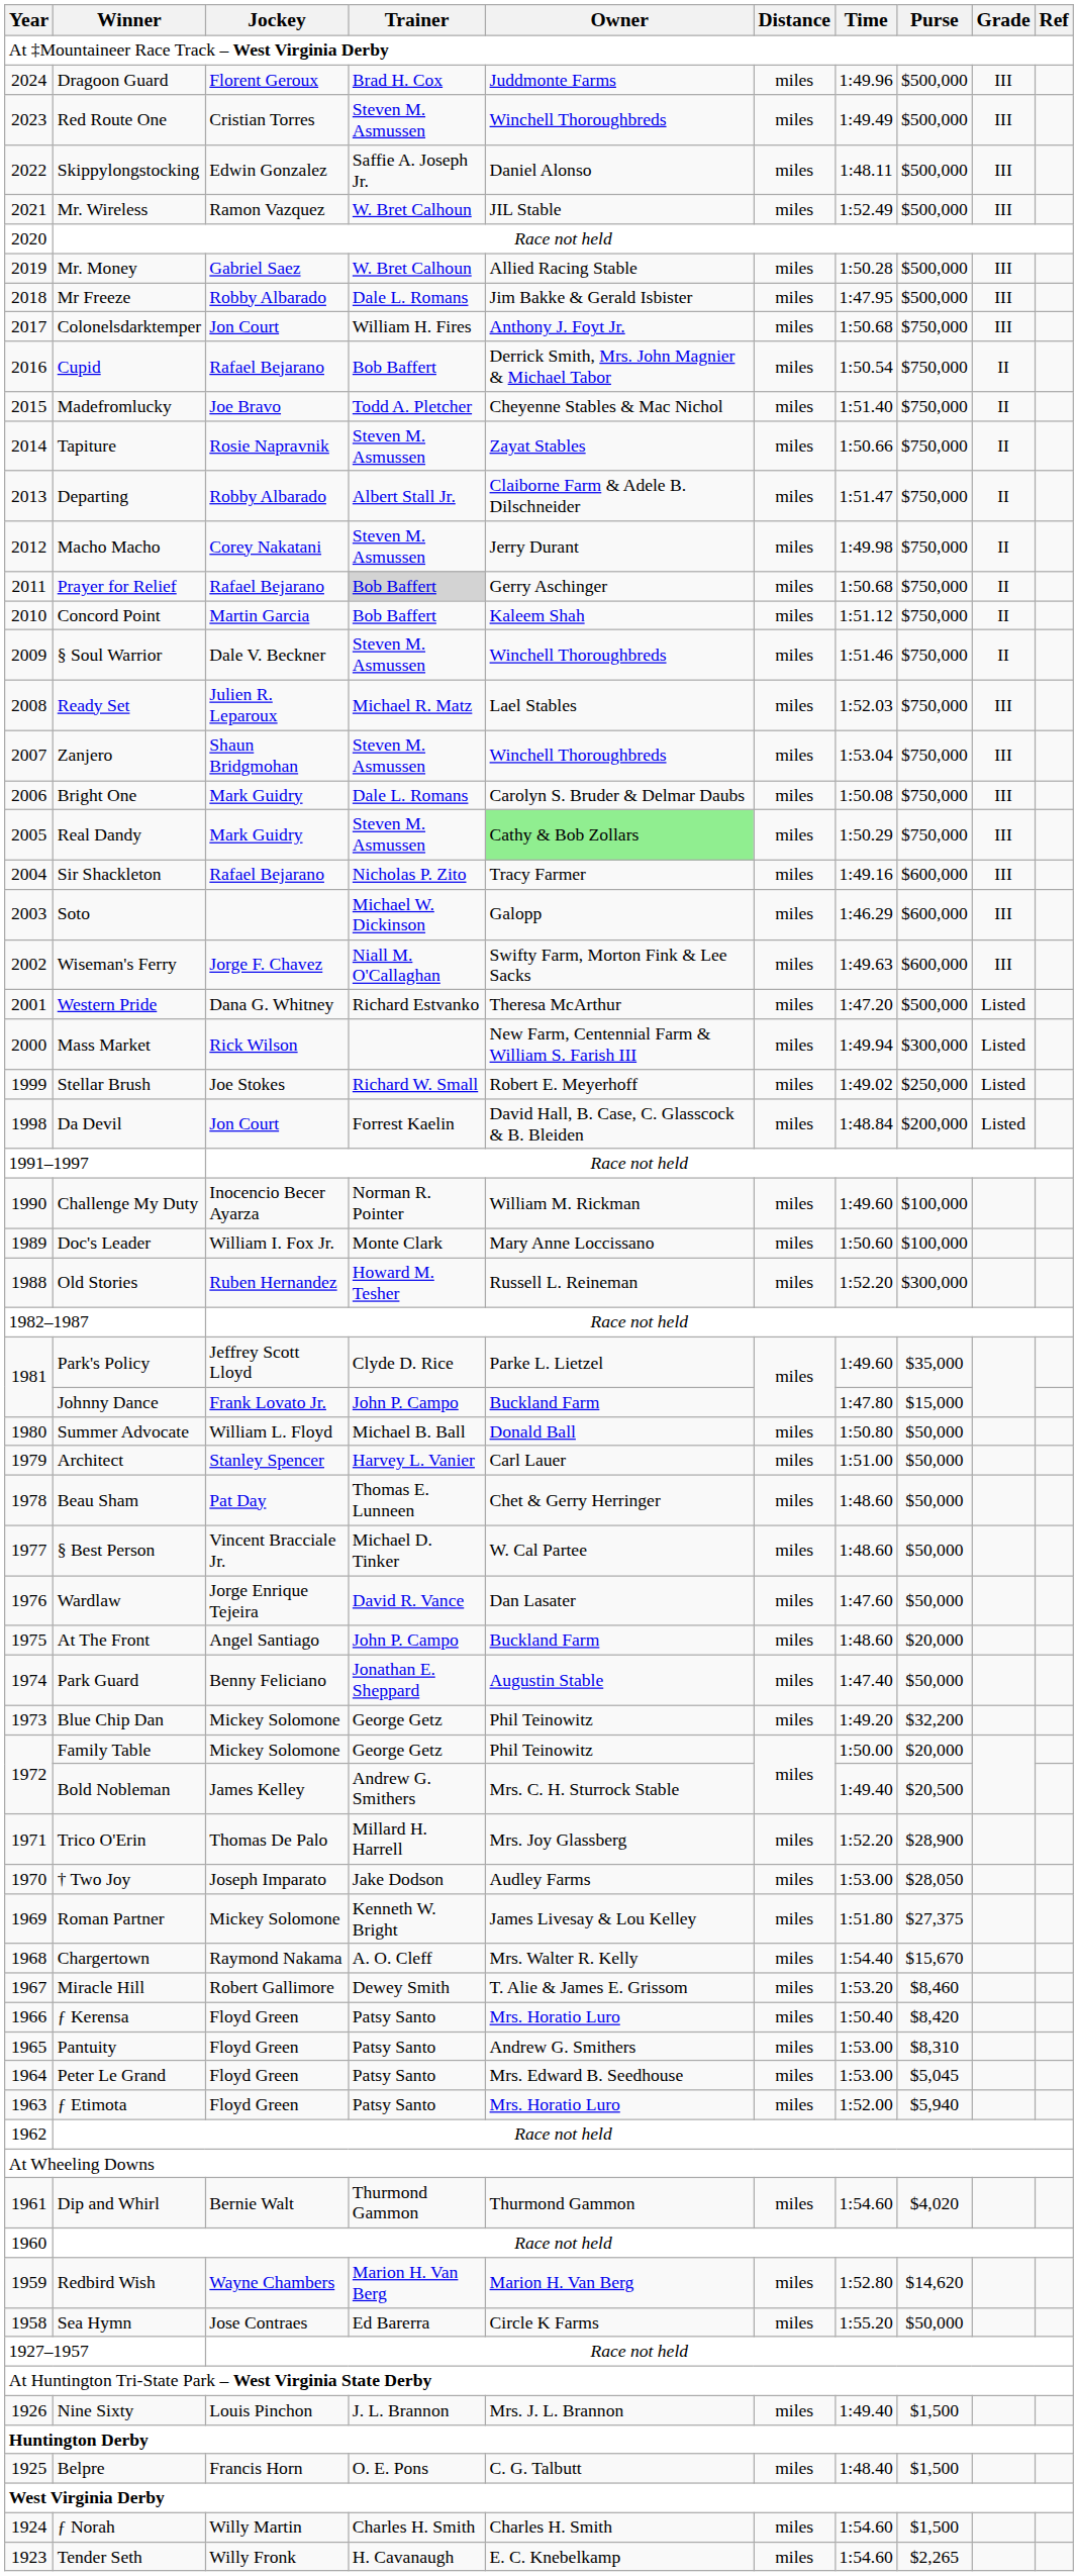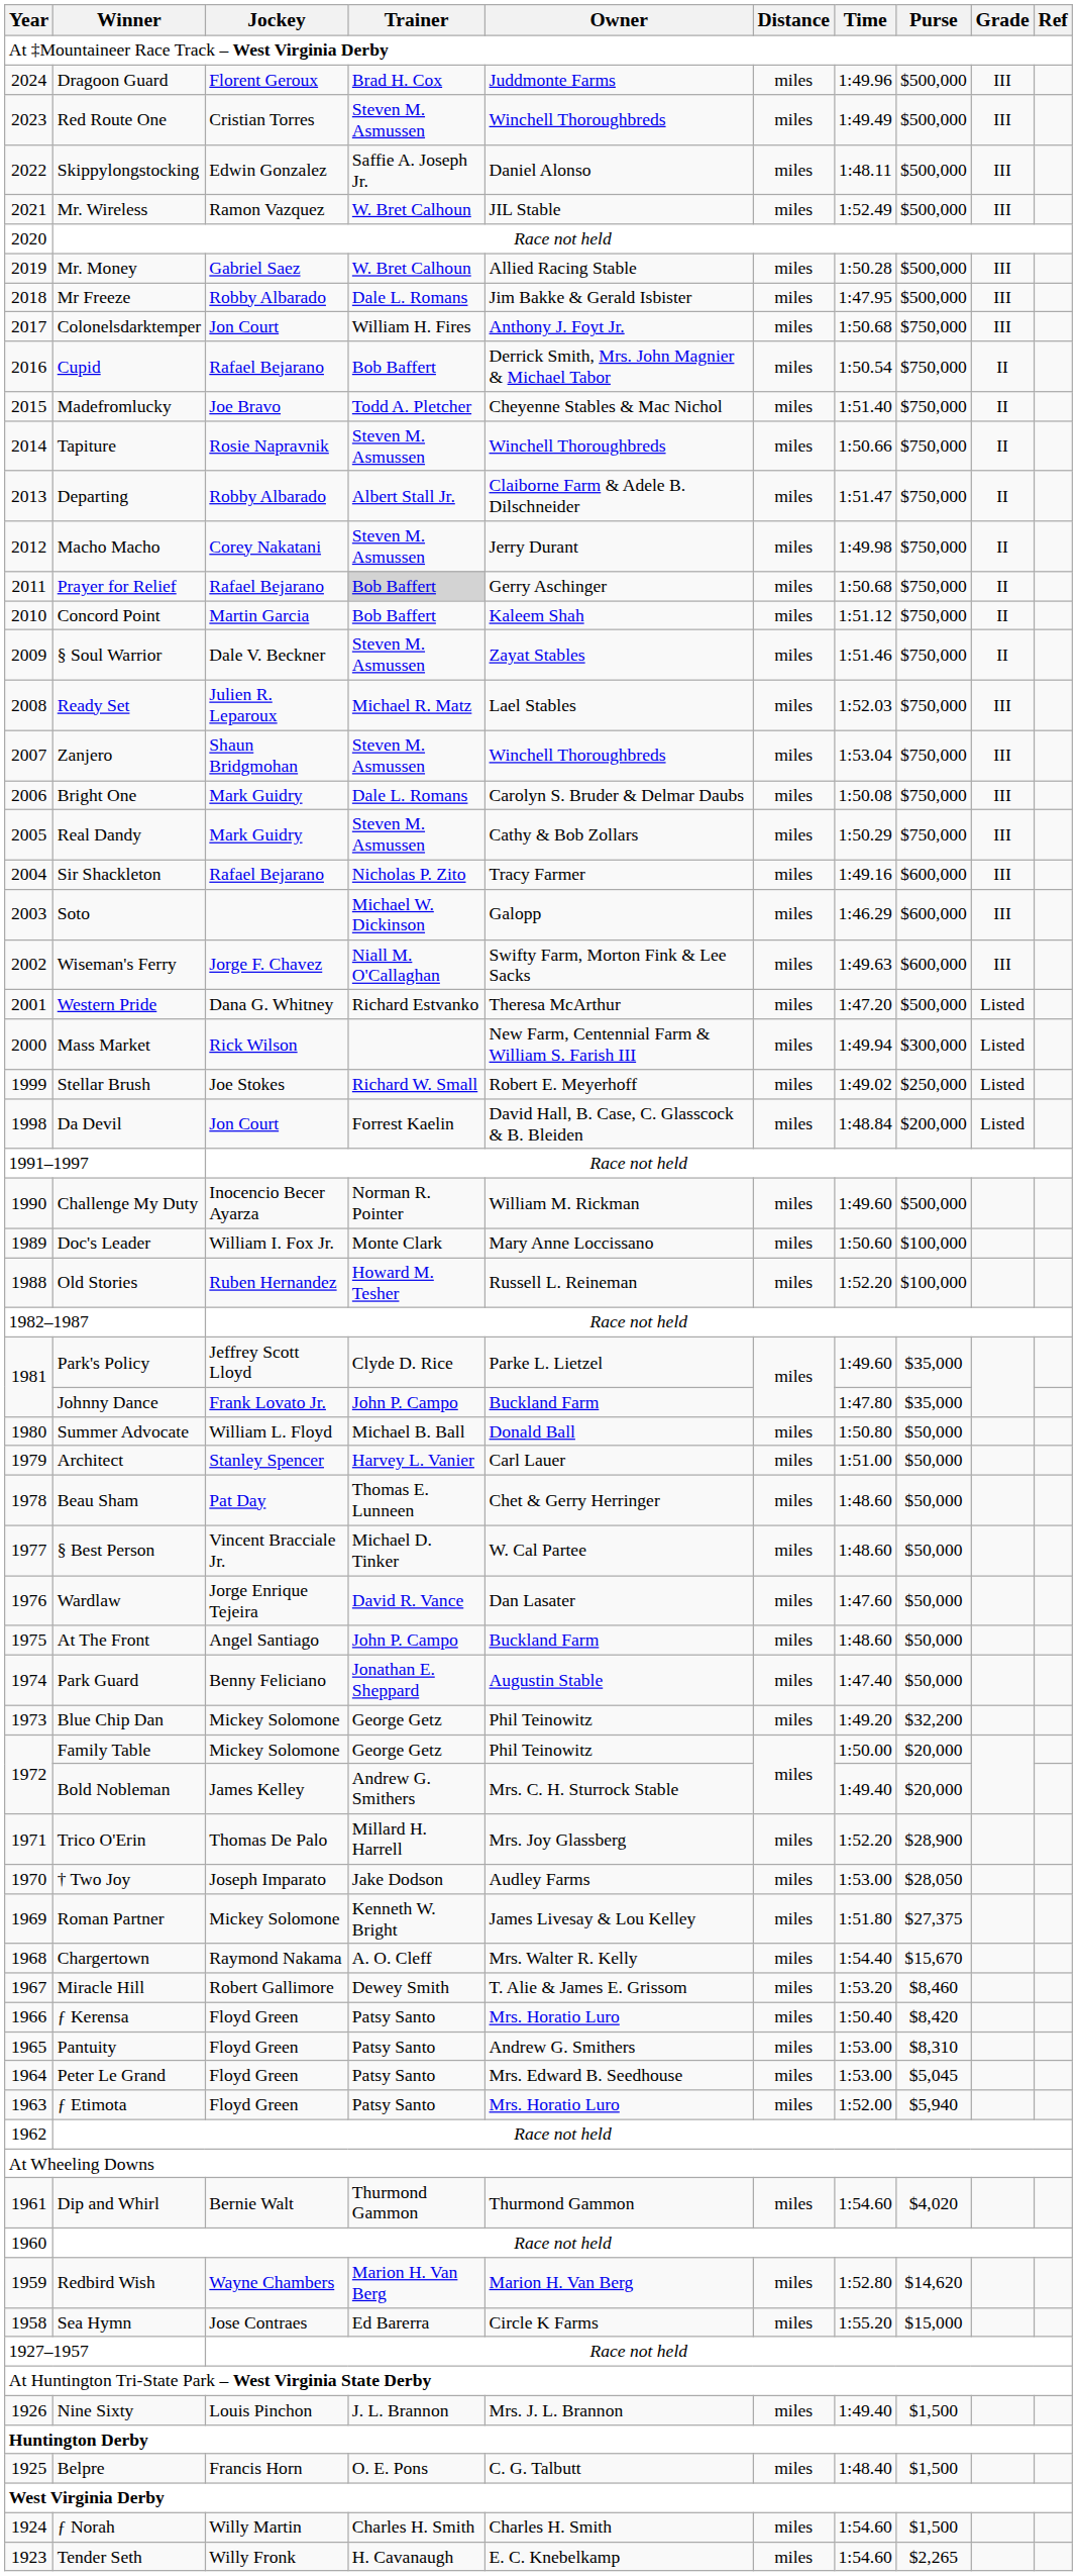Tapiture | Owner: Zayat Stables -> Winchell Thoroughbreds
§ Soul Warrior | Owner: Winchell Thoroughbreds -> Zayat Stables
Real Dandy | Owner: lightgreen background -> no background
Challenge My Duty | Purse: $100,000 -> $500,000
Old Stories | Purse: $300,000 -> $100,000
Johnny Dance | Purse: $15,000 -> $35,000
At The Front | Purse: $20,000 -> $50,000
Bold Nobleman | Purse: $20,500 -> $20,000
Sea Hymn | Purse: $50,000 -> $15,000
